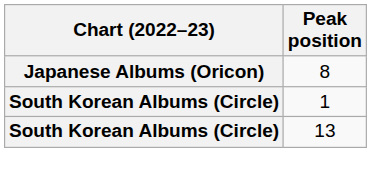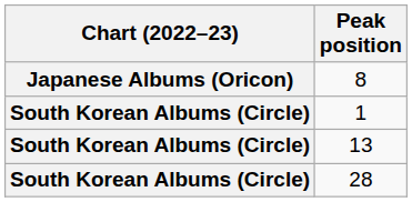+ row: South Korean Albums (Circle) | 28
